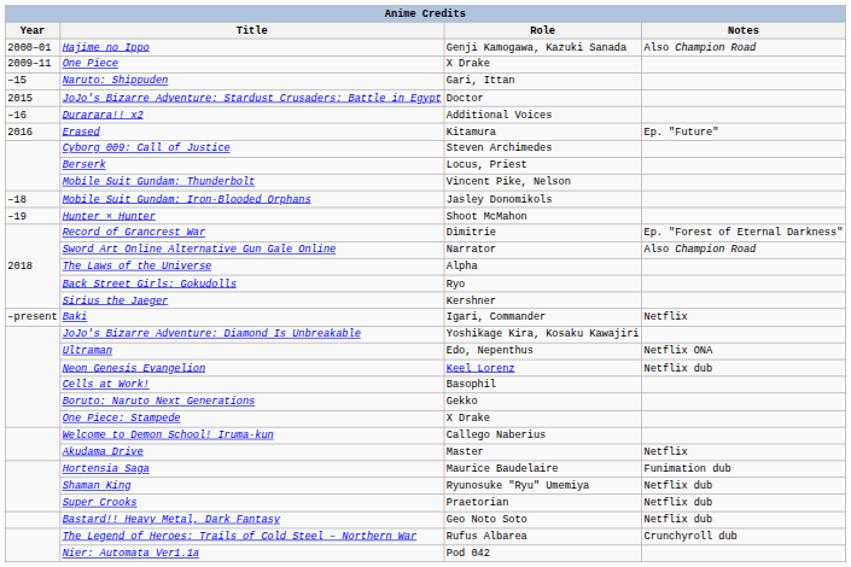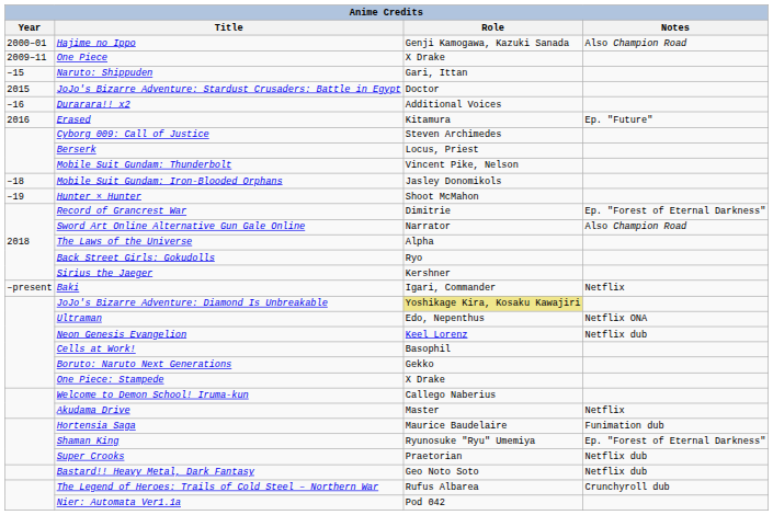JoJo's Bizarre Adventure: Diamond Is Unbreakable | Role: no background -> khaki background
Shaman King | Notes: Netflix dub -> Ep. "Forest of Eternal Darkness"
